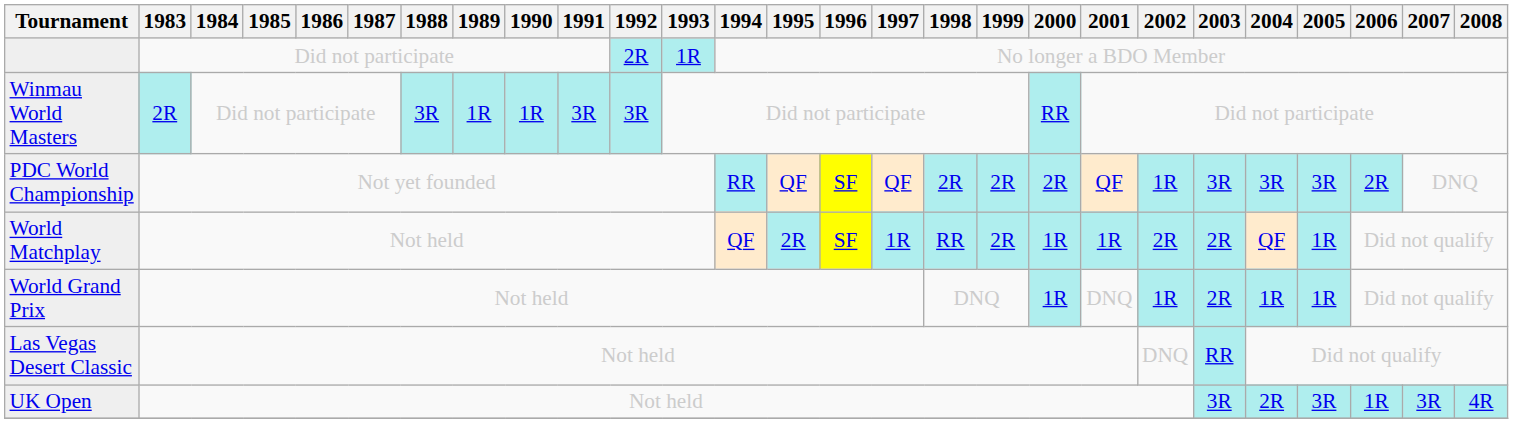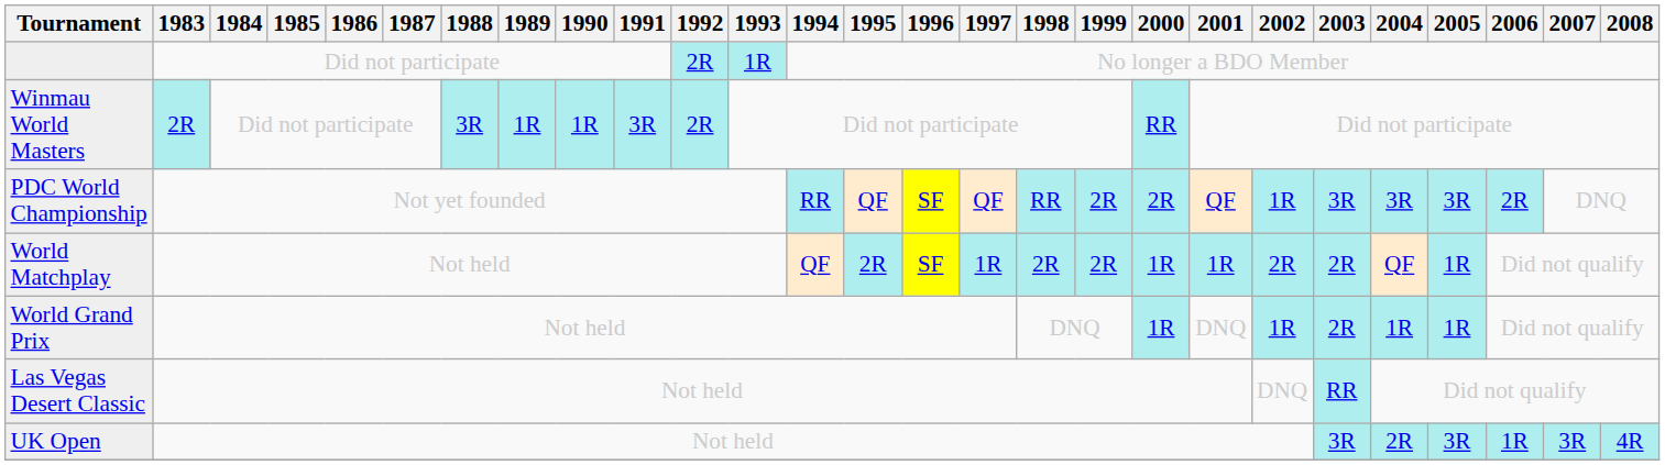Winmau World Masters | 1992: 3R -> 2R
PDC World Championship | 1998: 2R -> RR
World Matchplay | 1998: RR -> 2R
